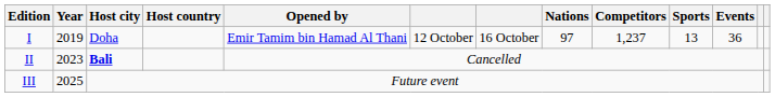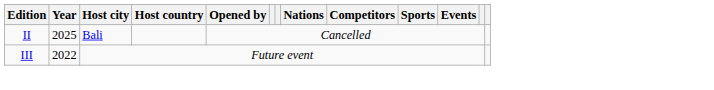- row: I | 2019 | Doha | Emir Tamim bin Hamad Al Thani | 12 October | 16 October | 97 | 1,237 | 13 | 36
II | Year: 2023 -> 2025
II | Host city: bold -> normal
III | Year: 2025 -> 2022
